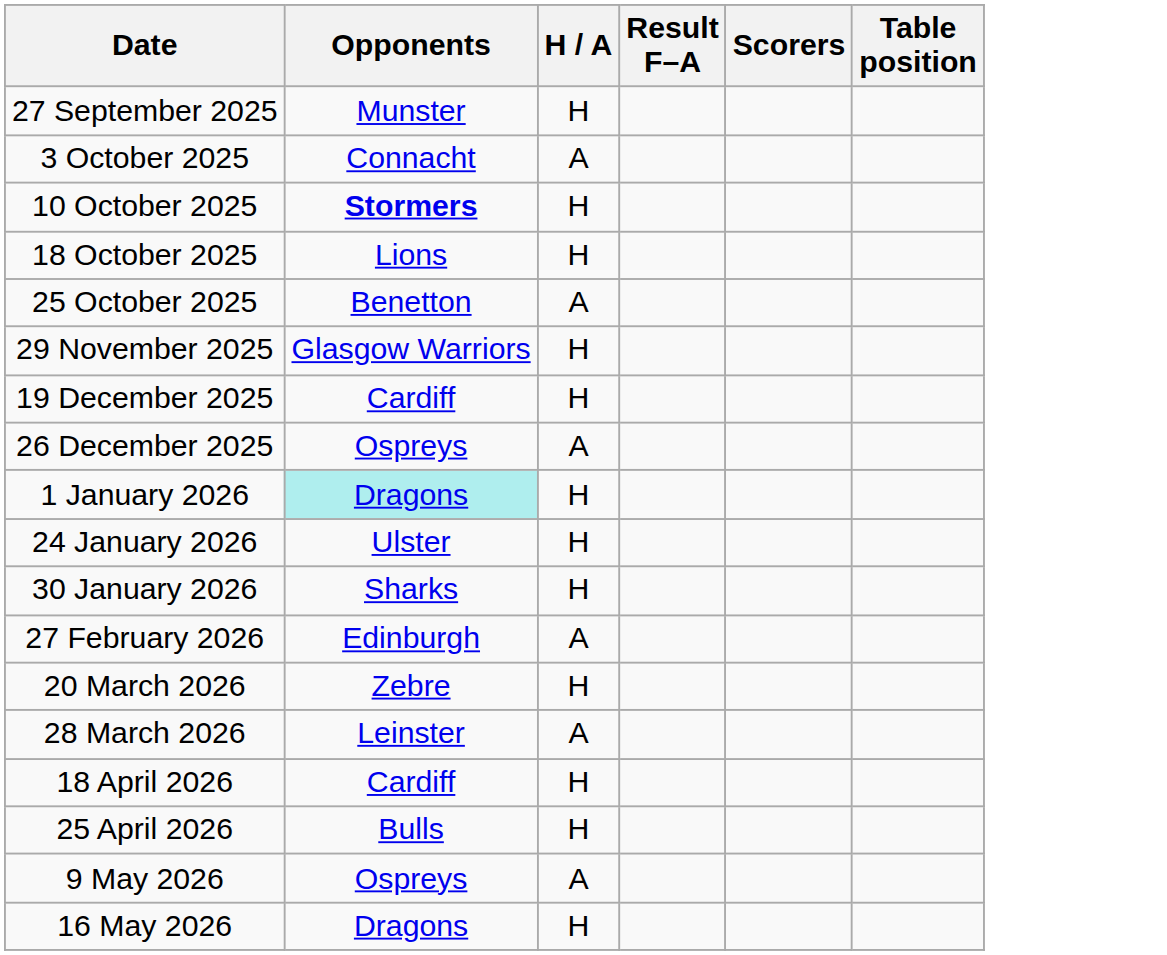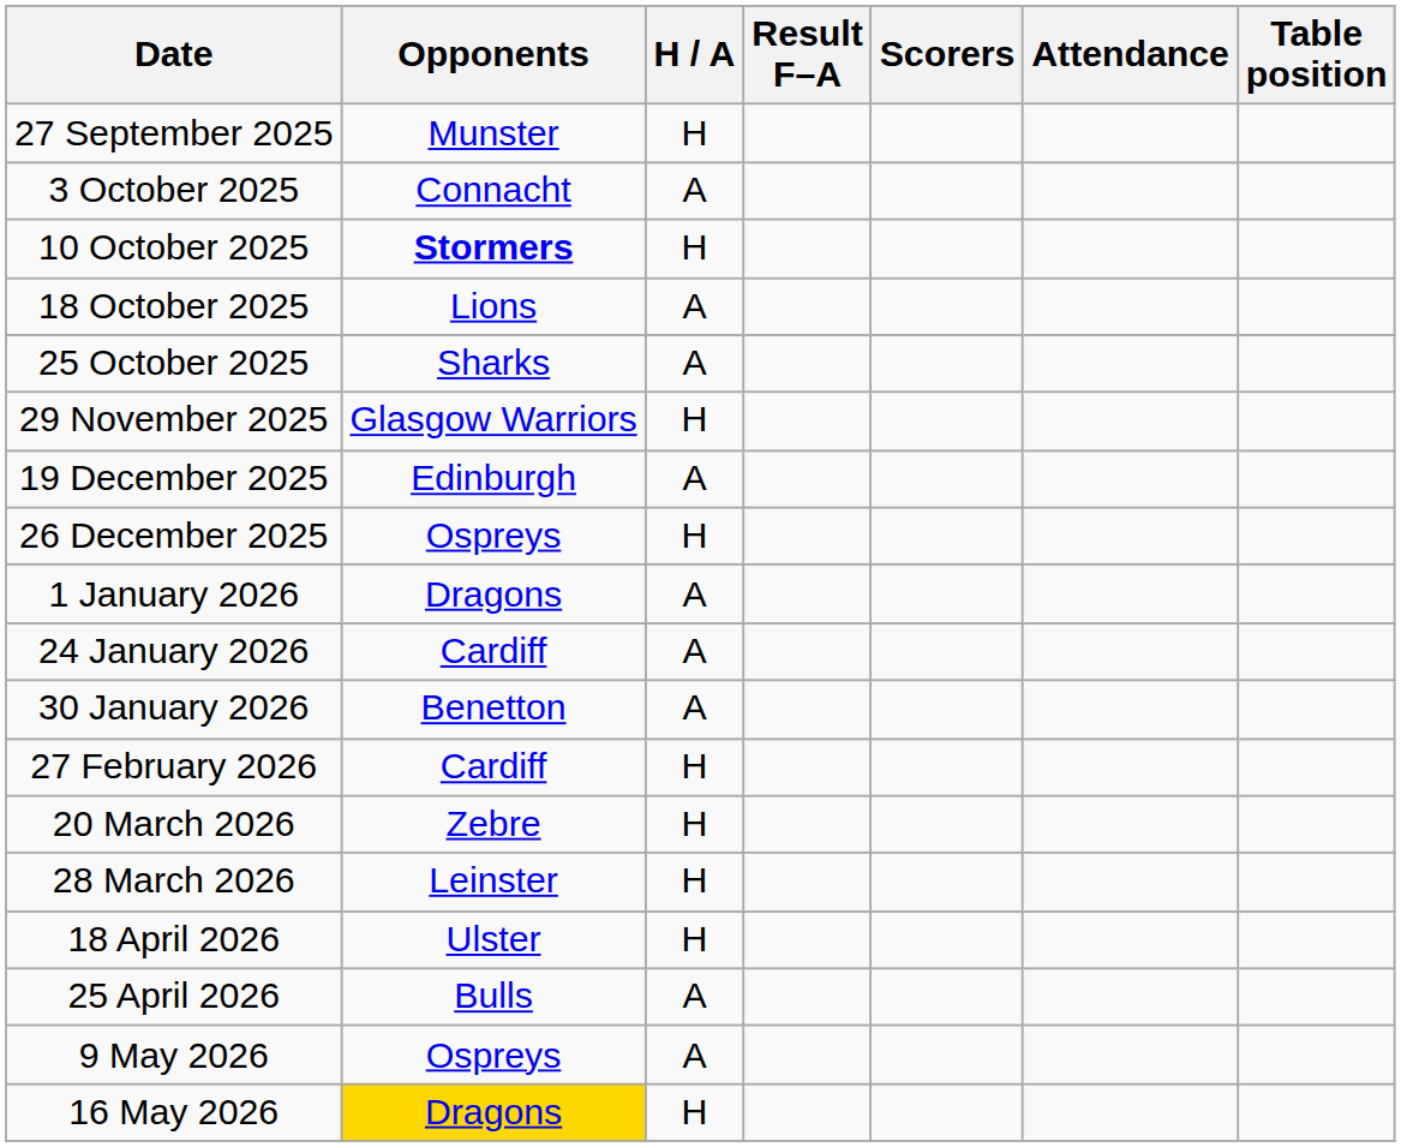+ column: Attendance
18 October 2025 | H / A: H -> A
25 October 2025 | Opponents: Benetton -> Sharks
19 December 2025 | Opponents: Cardiff -> Edinburgh
19 December 2025 | H / A: H -> A
26 December 2025 | H / A: A -> H
1 January 2026 | Opponents: paleturquoise background -> no background
1 January 2026 | H / A: H -> A
24 January 2026 | Opponents: Ulster -> Cardiff
24 January 2026 | H / A: H -> A
30 January 2026 | Opponents: Sharks -> Benetton
30 January 2026 | H / A: H -> A
27 February 2026 | Opponents: Edinburgh -> Cardiff
27 February 2026 | H / A: A -> H
28 March 2026 | H / A: A -> H
18 April 2026 | Opponents: Cardiff -> Ulster
25 April 2026 | H / A: H -> A
16 May 2026 | Opponents: no background -> gold background
